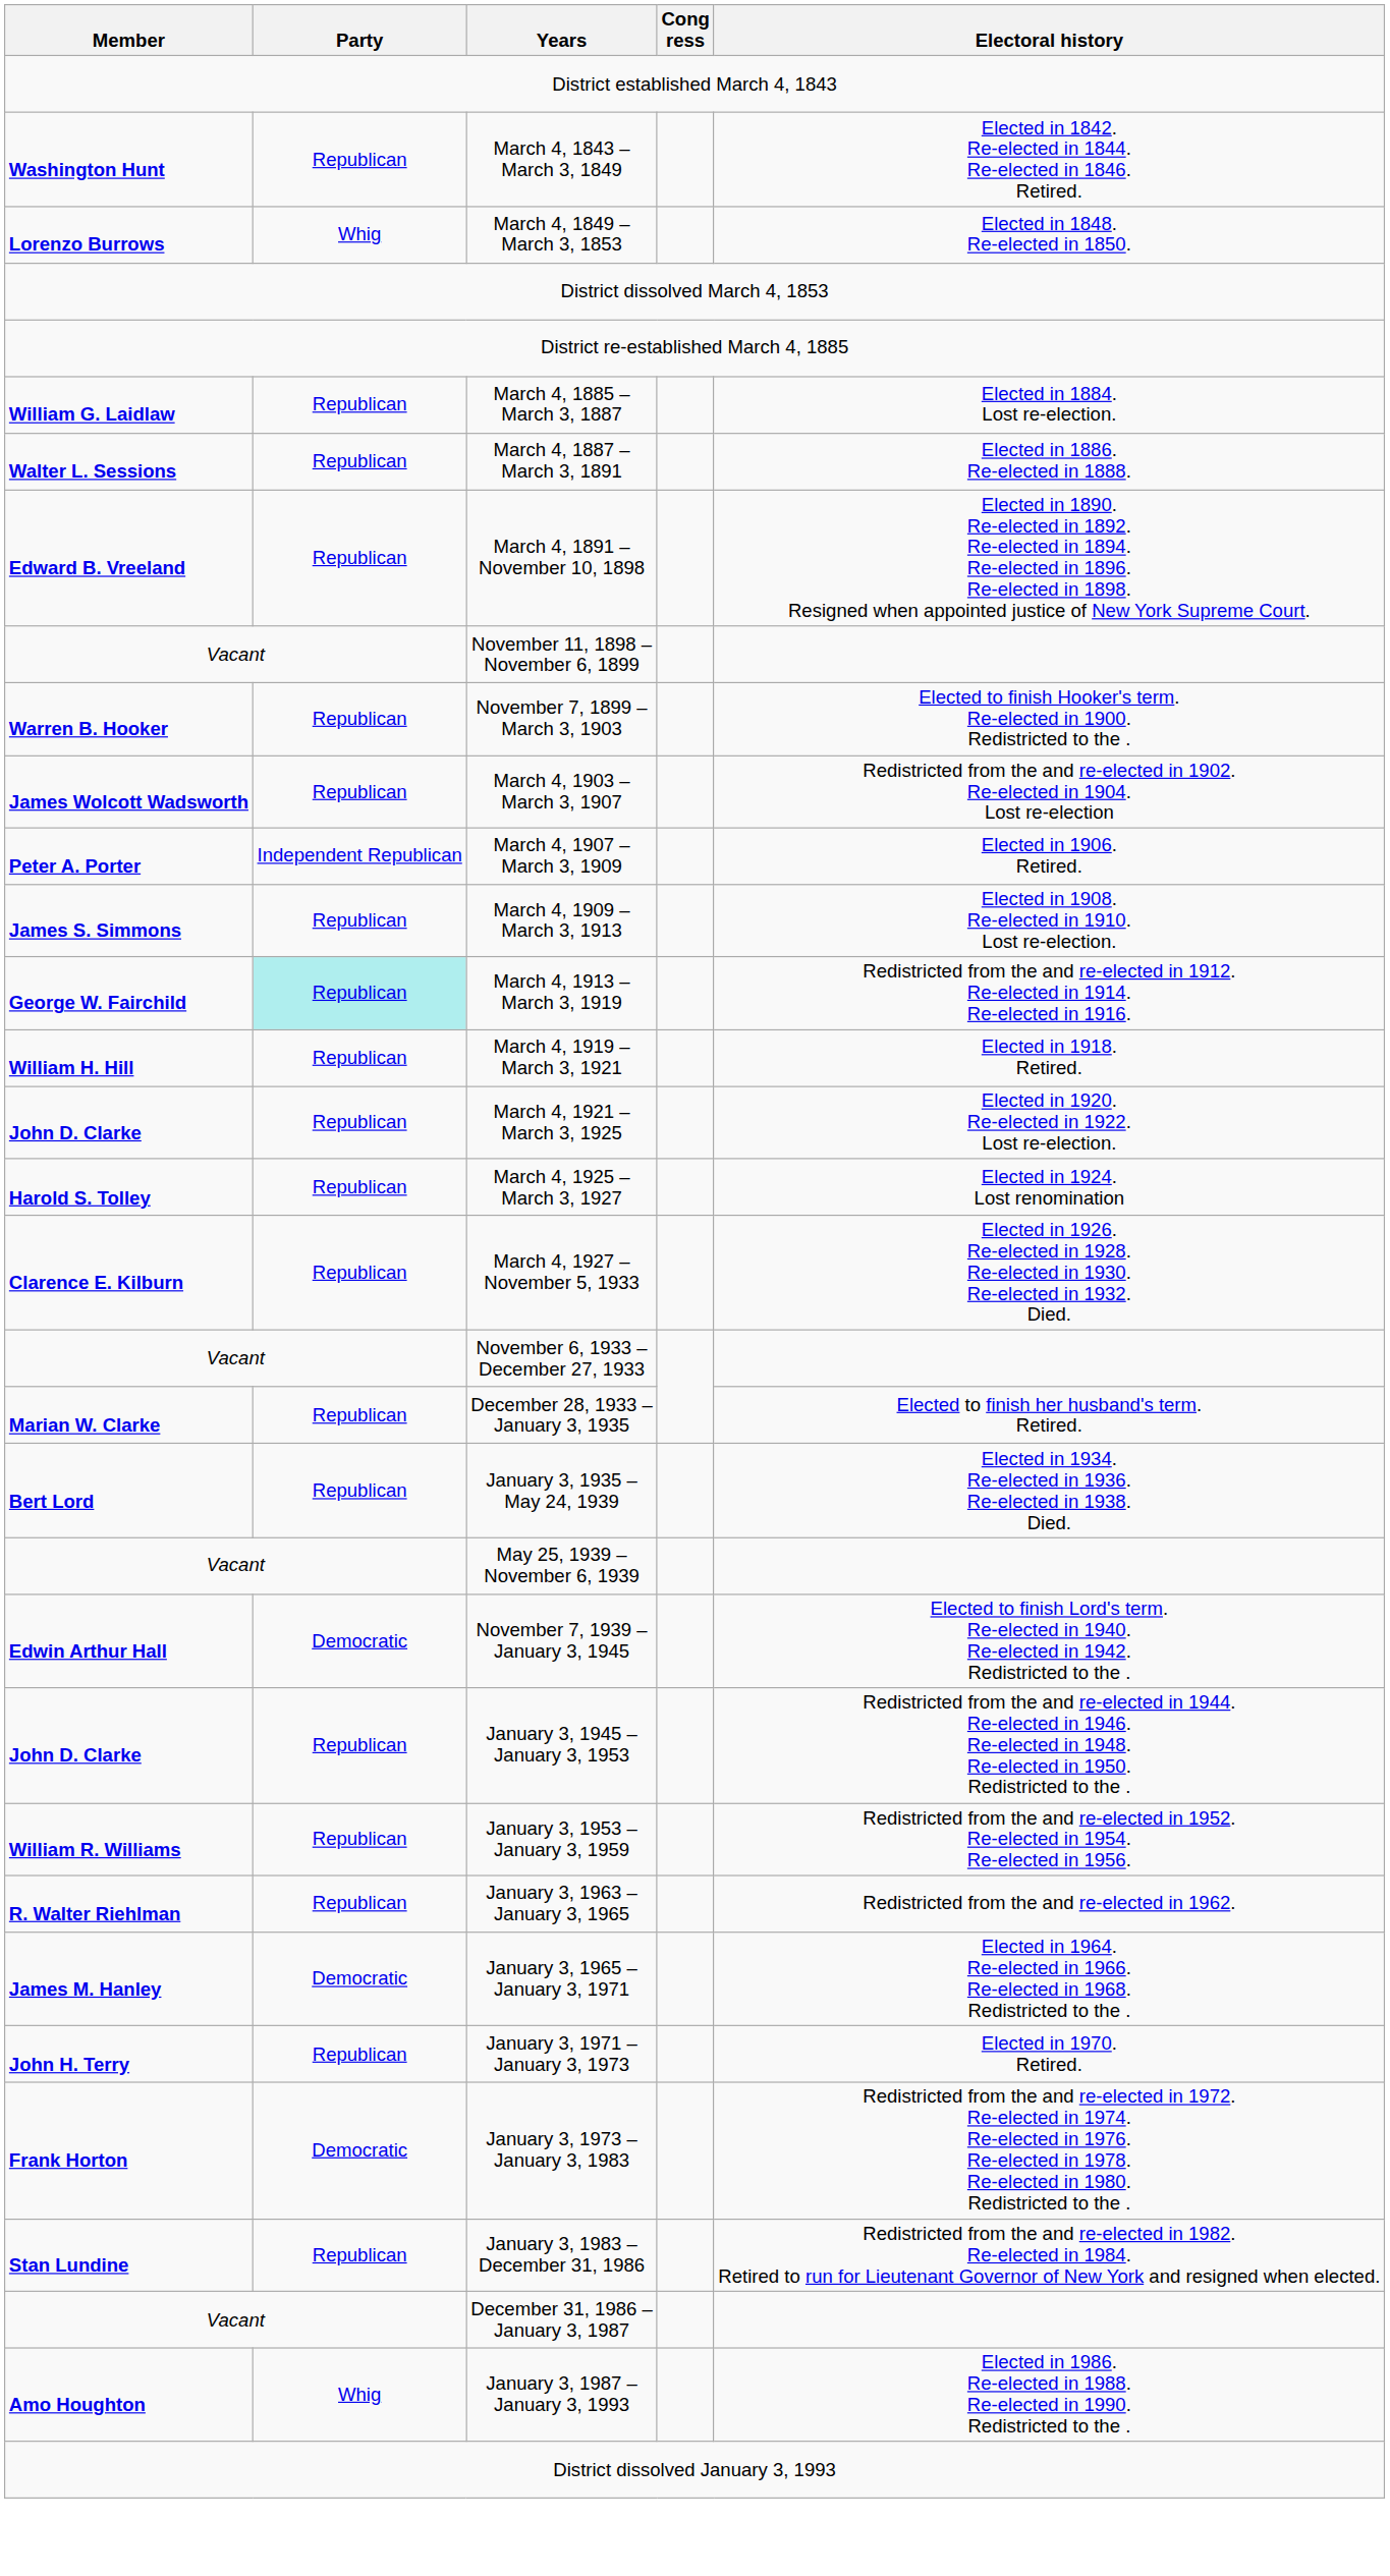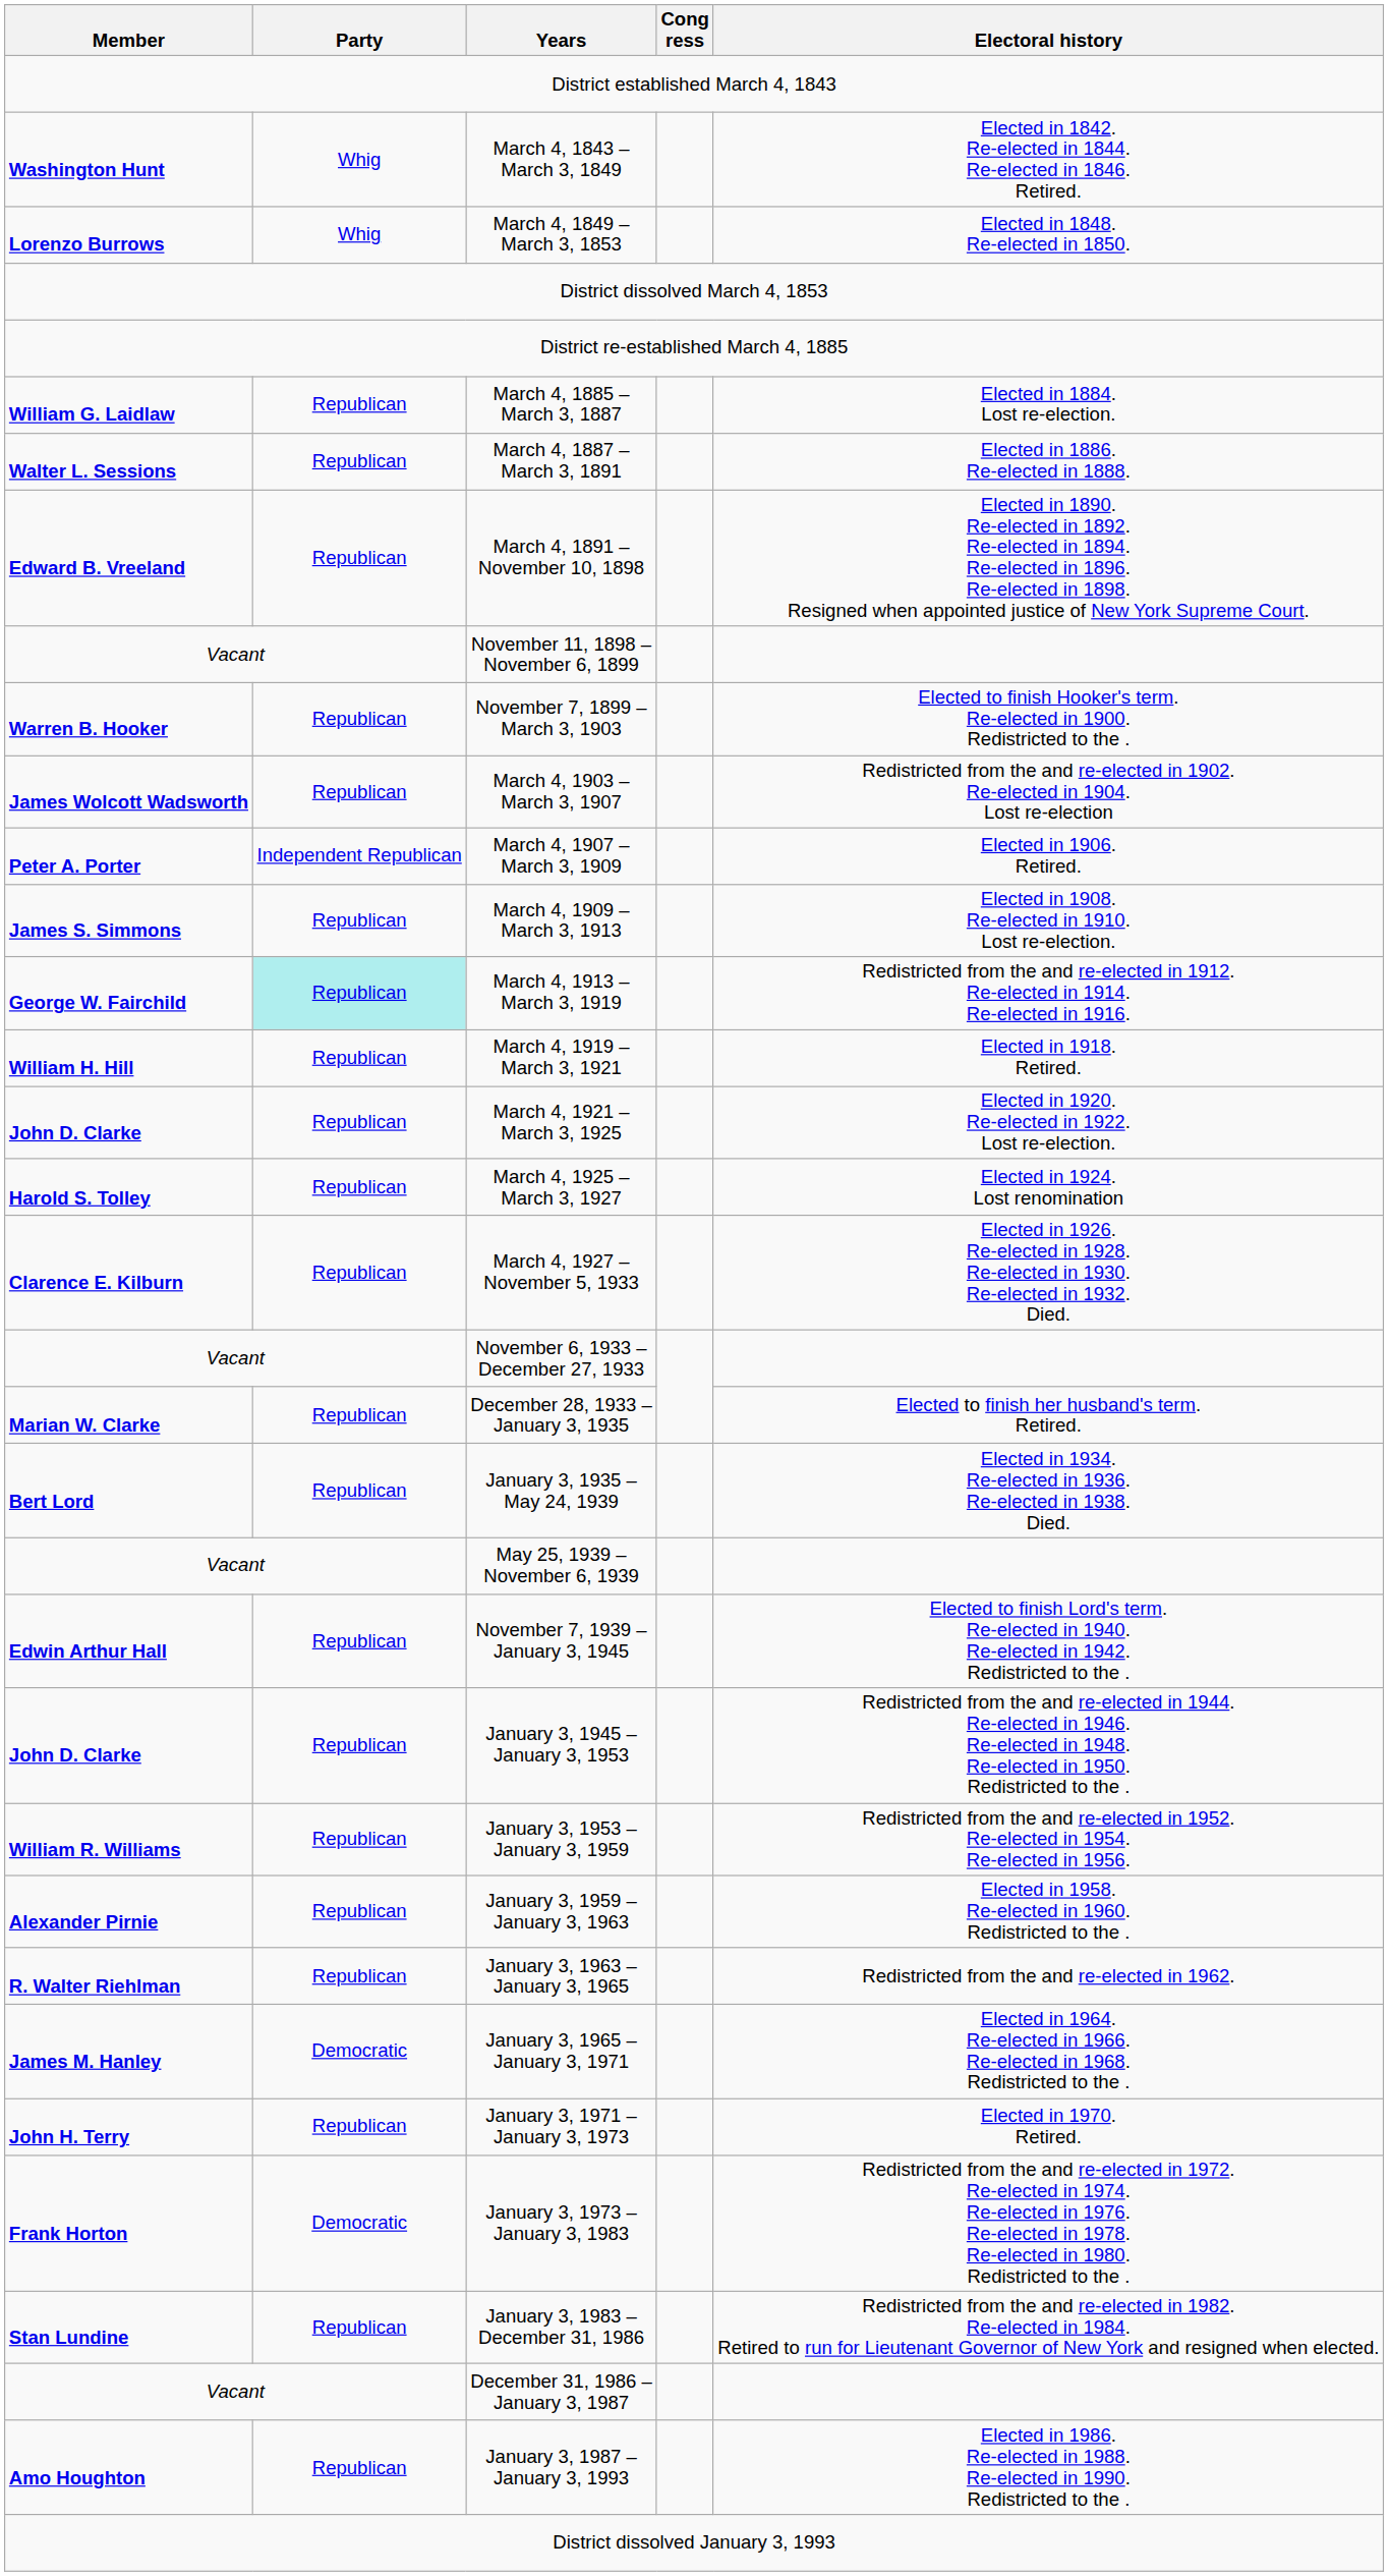March 4, 1843 – March 3, 1849 | Party: Republican -> Whig
November 7, 1939 – January 3, 1945 | Party: Democratic -> Republican
+ row: Alexander Pirnie | Republican | January 3, 1959 – January 3, 1963 | Elected in 1958. Re-elected in 1960. Redistricted to the .
January 3, 1987 – January 3, 1993 | Party: Whig -> Republican
